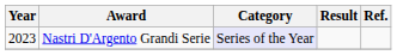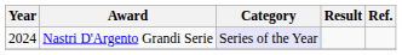Nastri D'Argento Grandi Serie | Year: 2023 -> 2024
